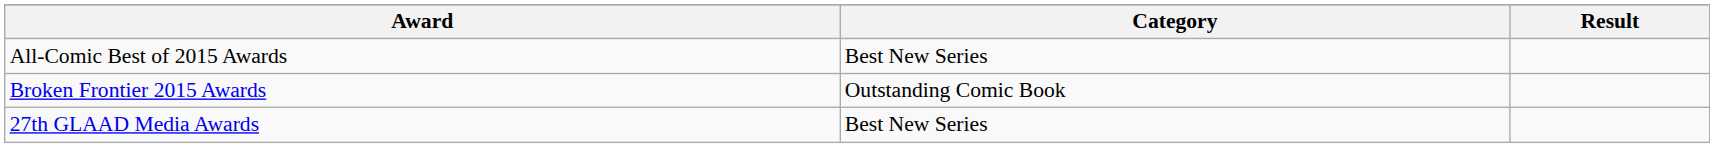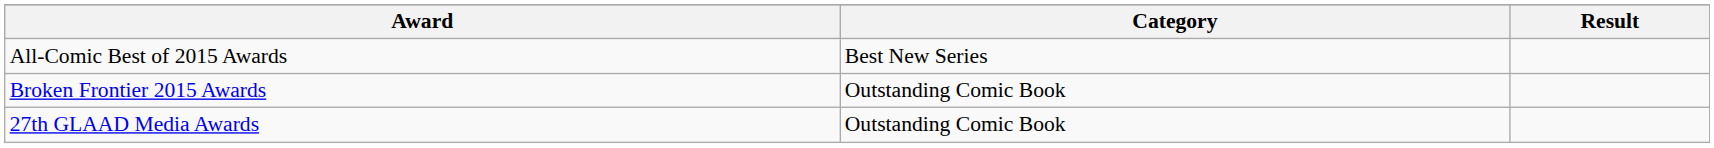27th GLAAD Media Awards | Category: Best New Series -> Outstanding Comic Book
